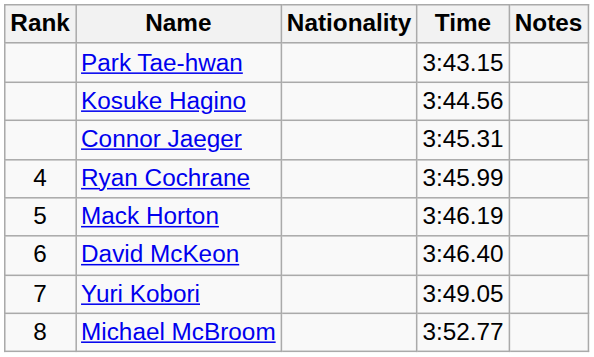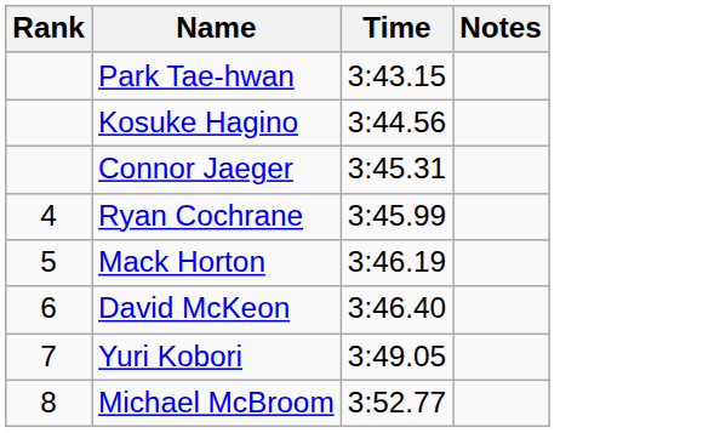- column: Nationality
